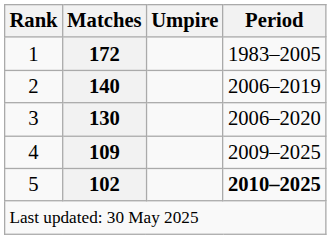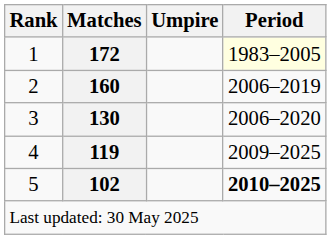1 | Period: no background -> lightyellow background
2 | Matches: 140 -> 160
4 | Matches: 109 -> 119
